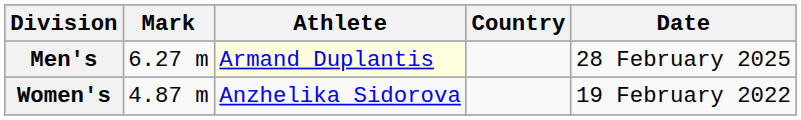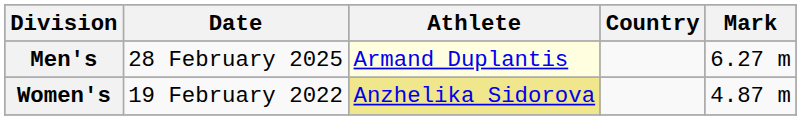columns swapped: Mark <-> Date
Women's | Athlete: no background -> khaki background
